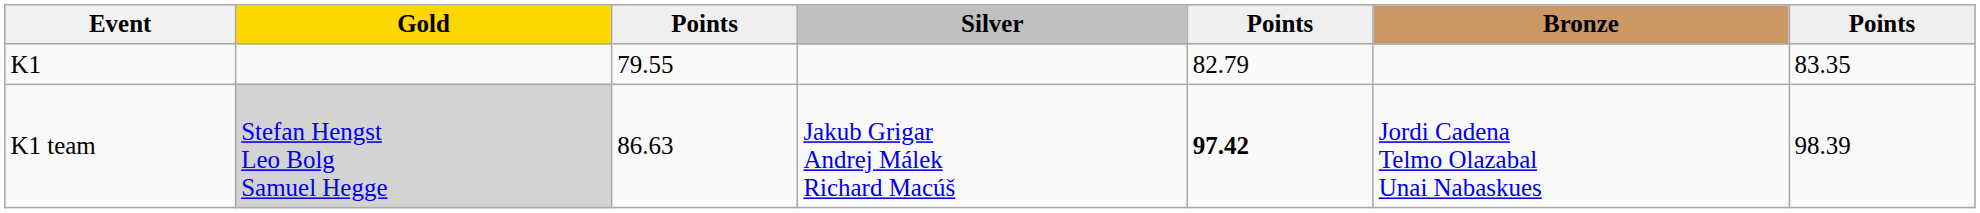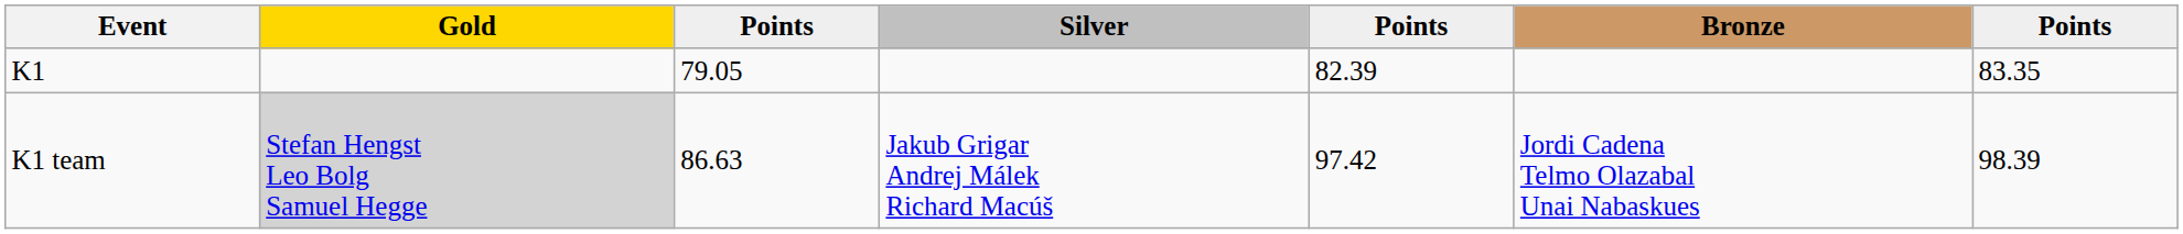K1 | column 3: 79.55 -> 79.05
K1 | column 5: 82.79 -> 82.39
K1 team | column 5: bold -> normal
